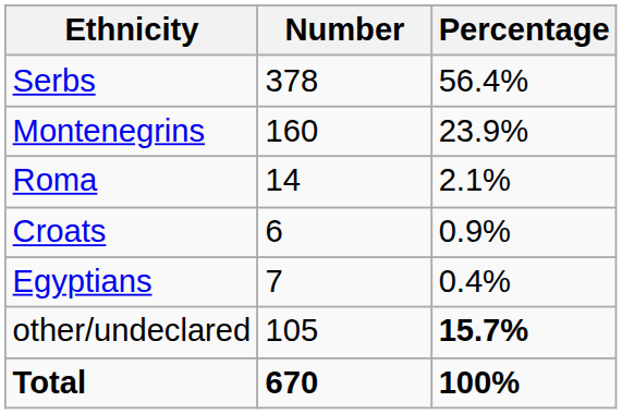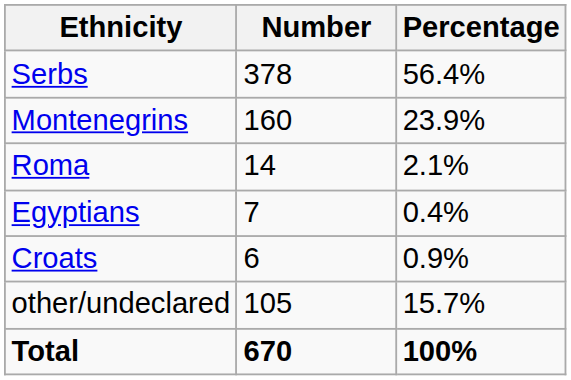rows swapped: Egyptians <-> Croats
other/undeclared | Percentage: bold -> normal
